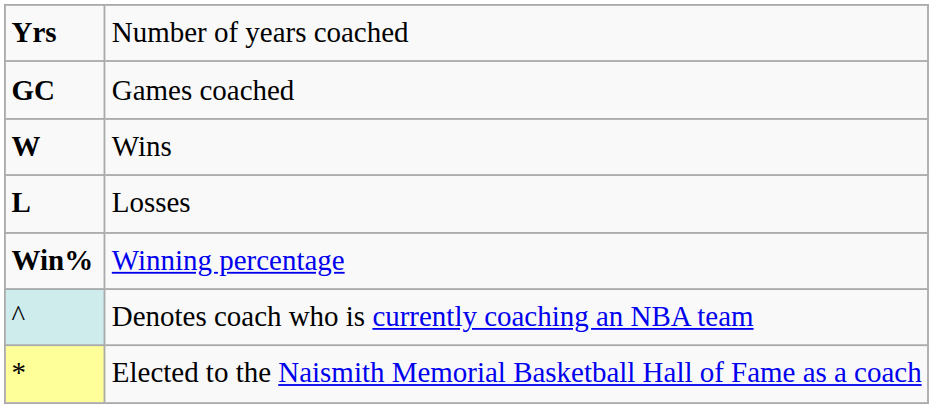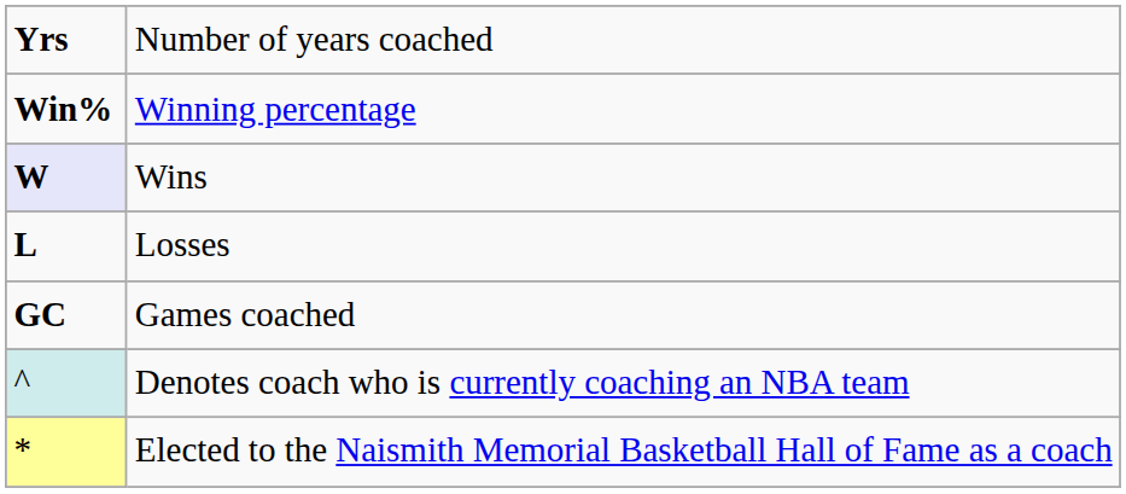rows swapped: Games coached <-> Winning percentage
Wins | column 1: no background -> lavender background
